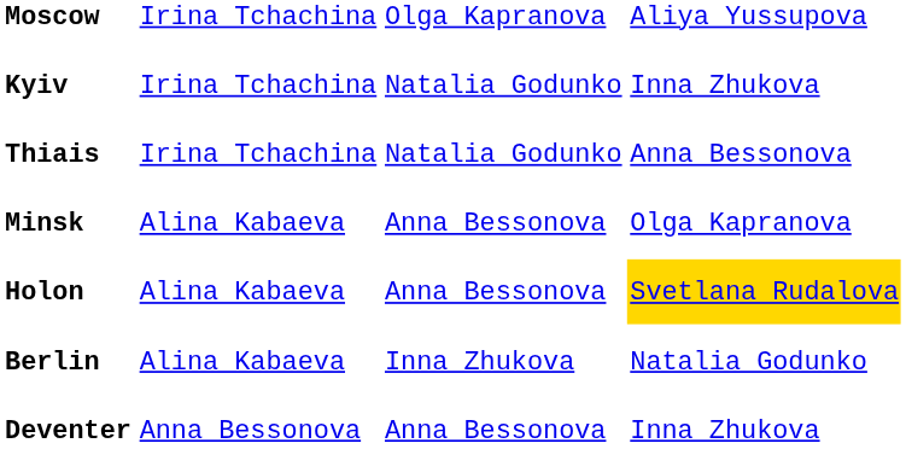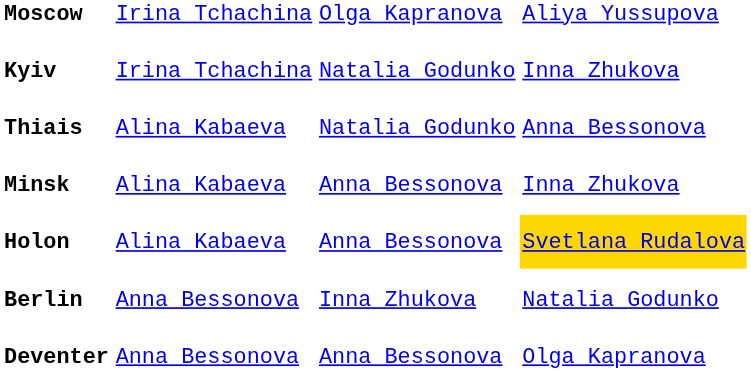Thiais | column 2: Irina Tchachina -> Alina Kabaeva
Minsk | column 4: Olga Kapranova -> Inna Zhukova
Berlin | column 2: Alina Kabaeva -> Anna Bessonova
Deventer | column 4: Inna Zhukova -> Olga Kapranova
